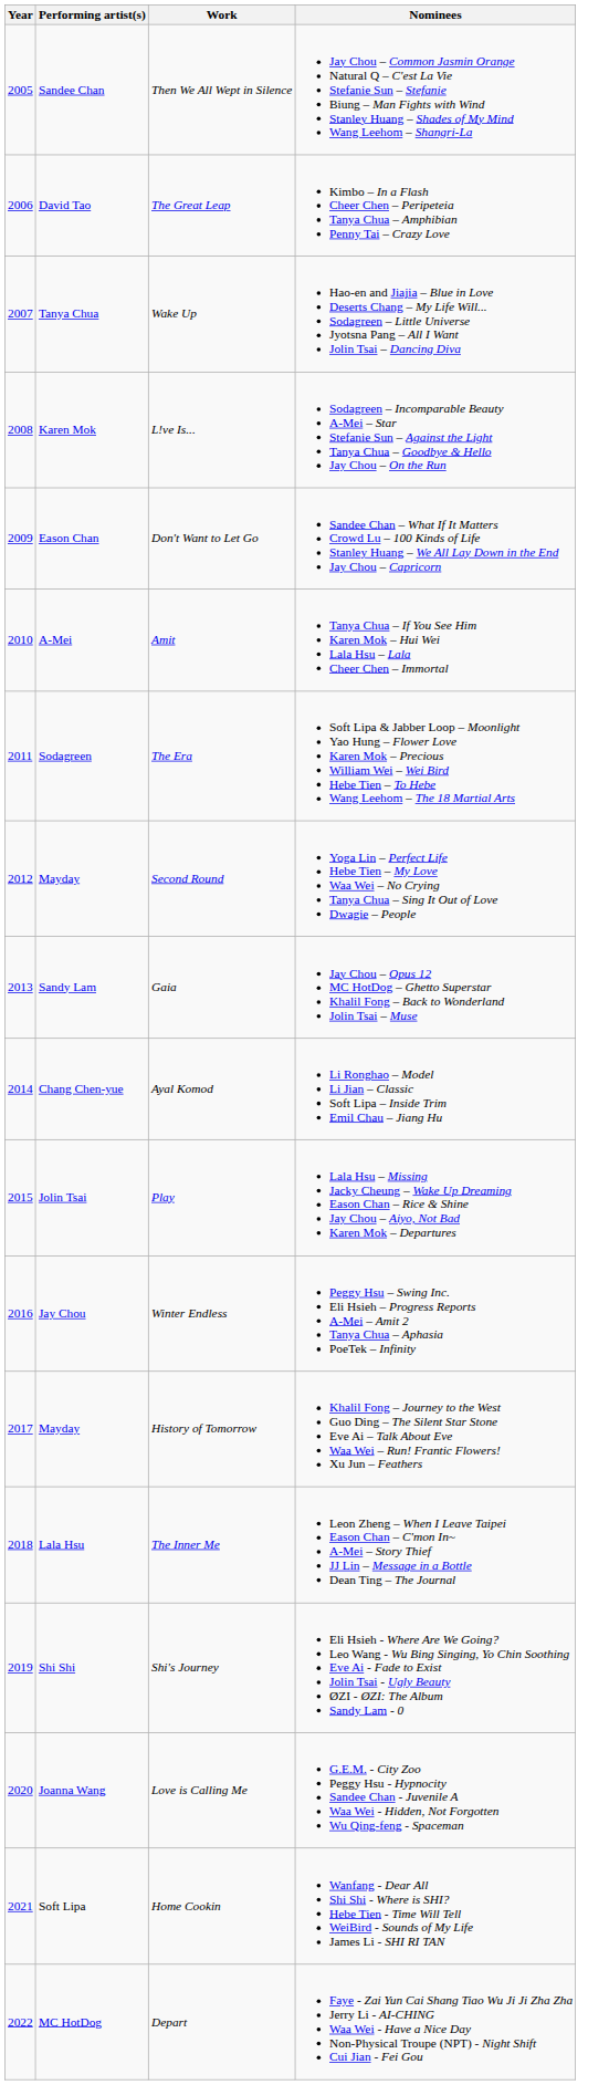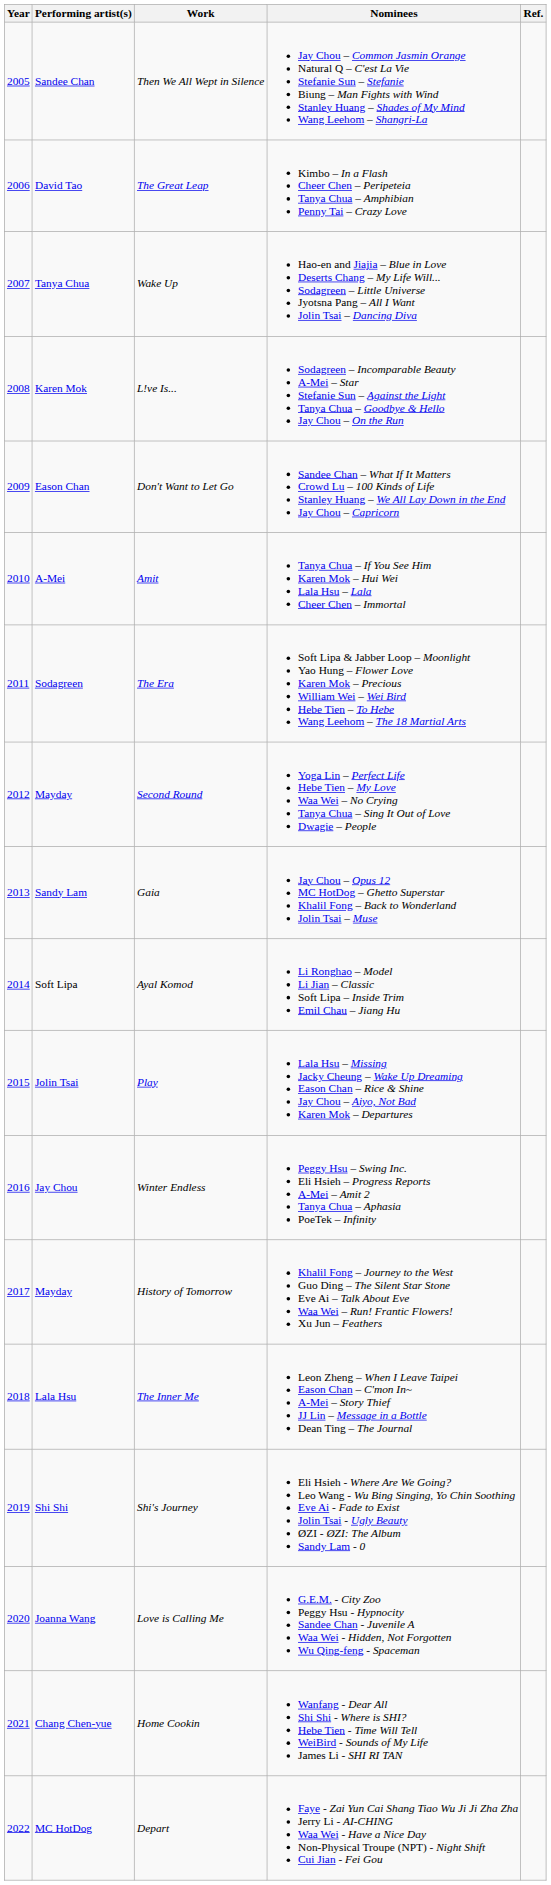+ column: Ref.
Ayal Komod | Performing artist(s): Chang Chen-yue -> Soft Lipa
Home Cookin | Performing artist(s): Soft Lipa -> Chang Chen-yue
